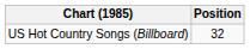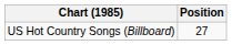US Hot Country Songs (Billboard) | Position: 32 -> 27
